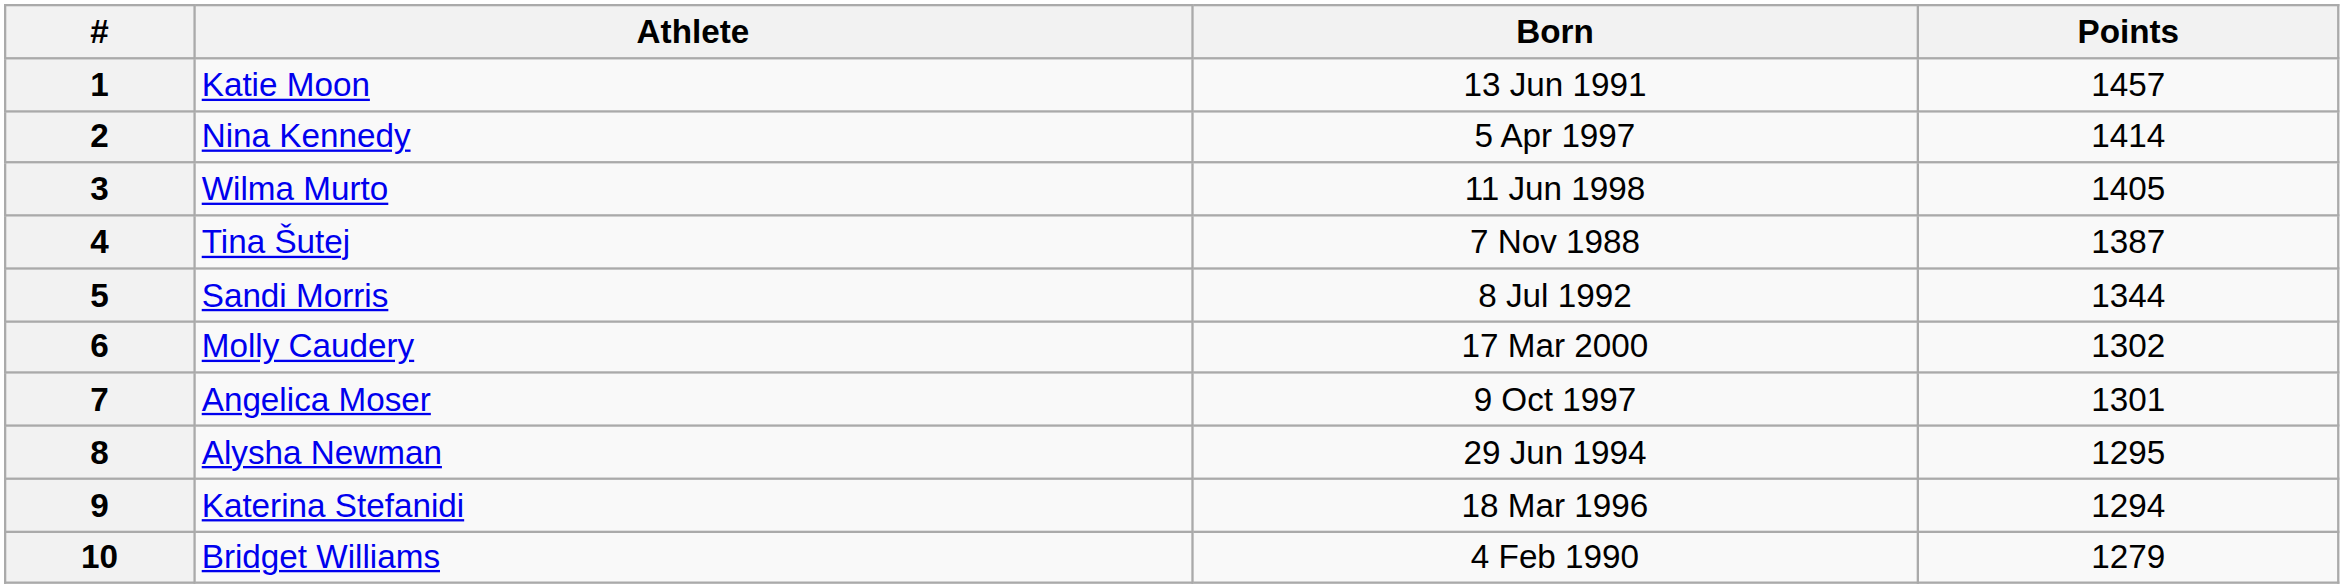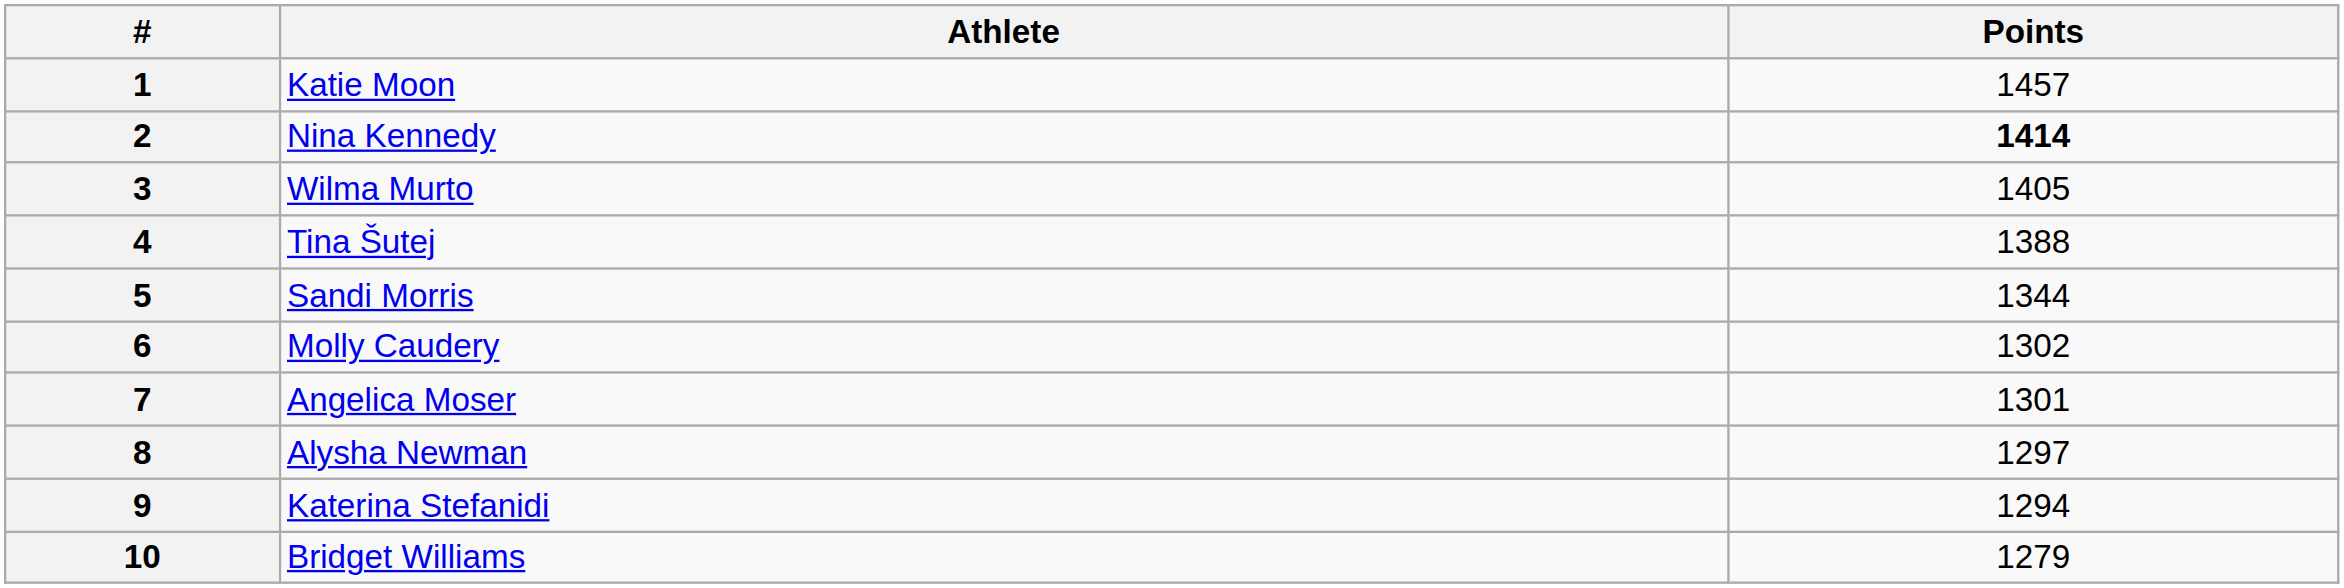- column: Born | 13 Jun 1991 | 5 Apr 1997 | 11 Jun 1998 | 7 Nov 1988 | 8 Jul 1992 | 17 Mar 2000 | 9 Oct 1997 | 29 Jun 1994 | 18 Mar 1996 | 4 Feb 1990
2 | Points: normal -> bold
4 | Points: 1387 -> 1388
8 | Points: 1295 -> 1297
